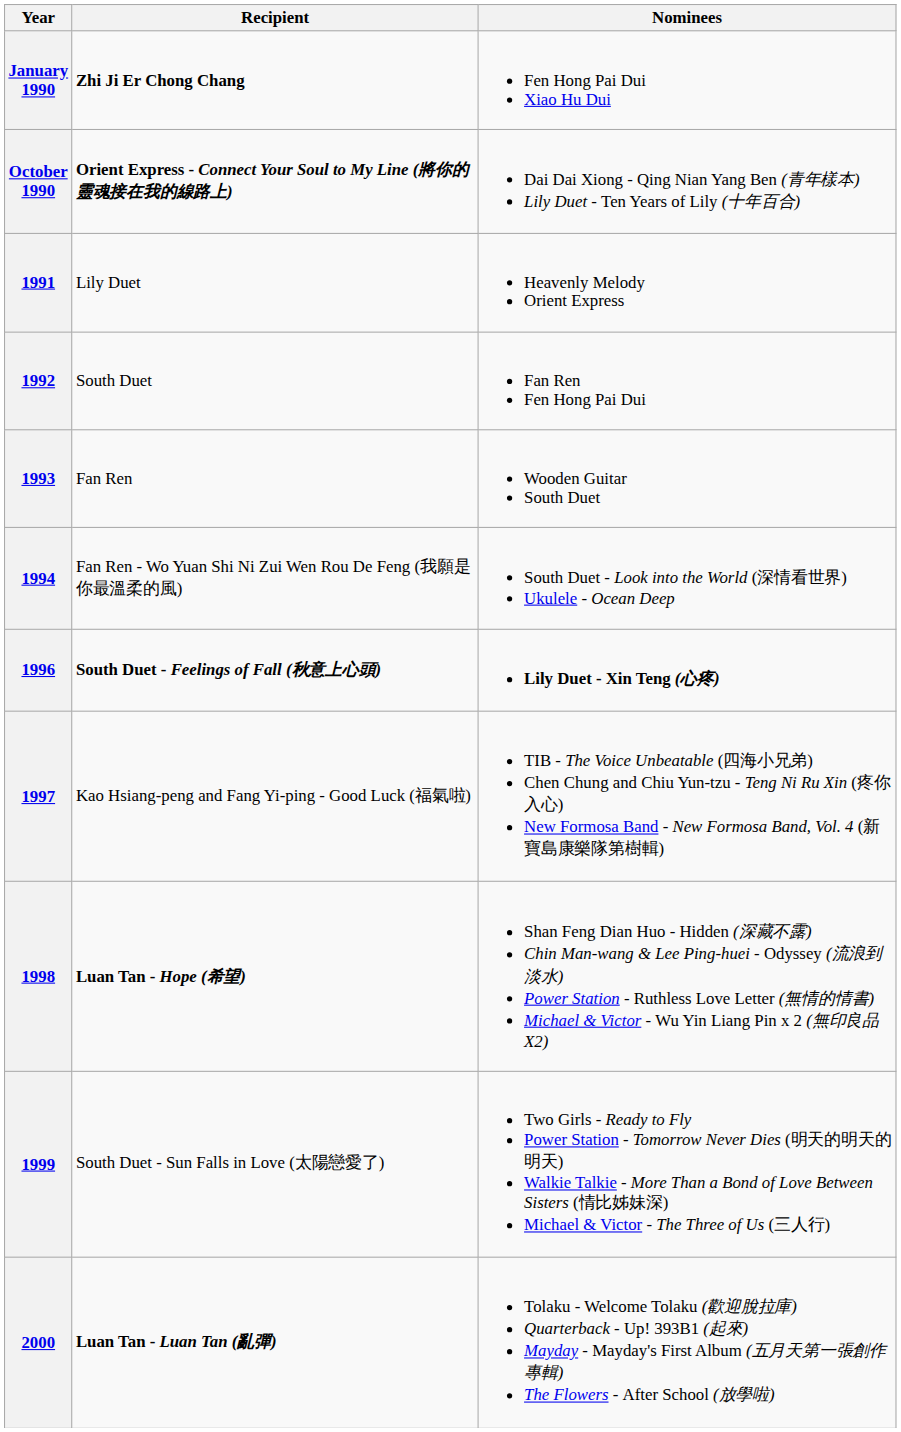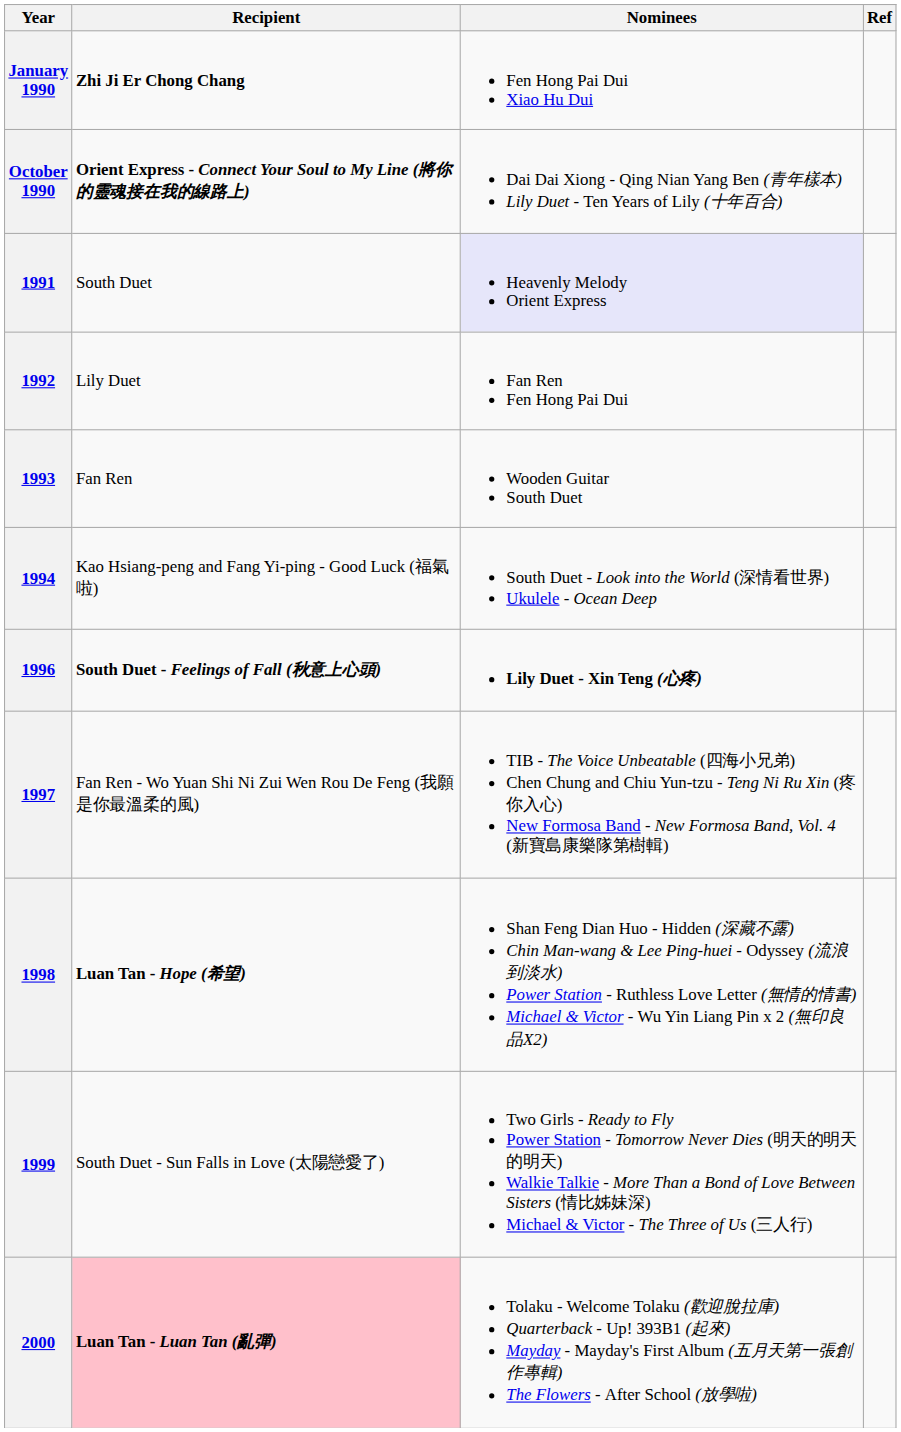+ column: Ref
1991 | Recipient: Lily Duet -> South Duet
1991 | Nominees: no background -> lavender background
1992 | Recipient: South Duet -> Lily Duet
1994 | Recipient: Fan Ren - Wo Yuan Shi Ni Zui Wen Rou De Feng (我願是你最溫柔的風) -> Kao Hsiang-peng and Fang Yi-ping - Good Luck (福氣啦)
1997 | Recipient: Kao Hsiang-peng and Fang Yi-ping - Good Luck (福氣啦) -> Fan Ren - Wo Yuan Shi Ni Zui Wen Rou De Feng (我願是你最溫柔的風)
2000 | Recipient: no background -> pink background
